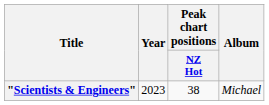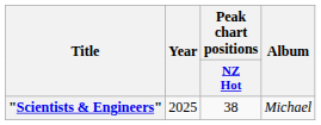"Scientists & Engineers" | Year: 2023 -> 2025
